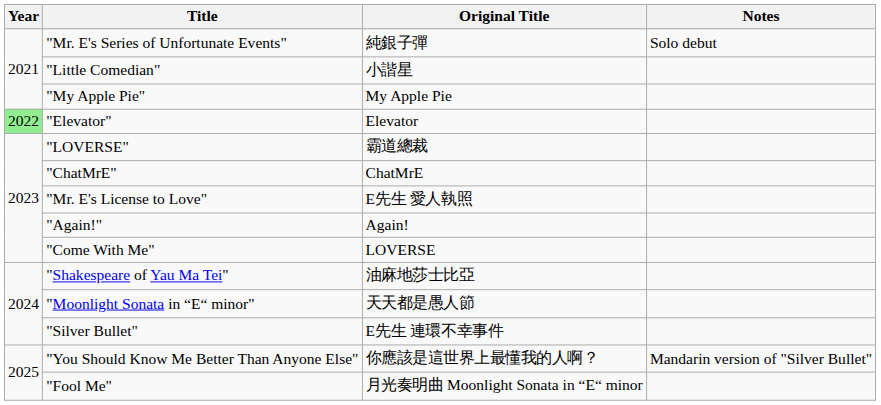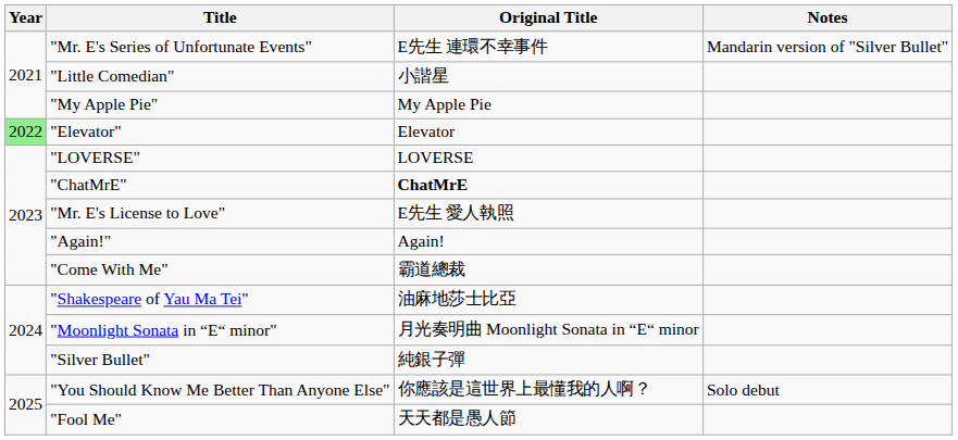"Mr. E's Series of Unfortunate Events" | Original Title: 純銀子彈 -> E先生 連環不幸事件
"Mr. E's Series of Unfortunate Events" | Notes: Solo debut -> Mandarin version of "Silver Bullet"
"LOVERSE" | Original Title: 霸道總裁 -> LOVERSE
"ChatMrE" | Original Title: normal -> bold
"Come With Me" | Original Title: LOVERSE -> 霸道總裁
"Moonlight Sonata in “E“ minor" | Original Title: 天天都是愚人節 -> 月光奏明曲 Moonlight Sonata in “E“ minor
"Silver Bullet" | Original Title: E先生 連環不幸事件 -> 純銀子彈
"You Should Know Me Better Than Anyone Else" | Notes: Mandarin version of "Silver Bullet" -> Solo debut
"Fool Me" | Original Title: 月光奏明曲 Moonlight Sonata in “E“ minor -> 天天都是愚人節
